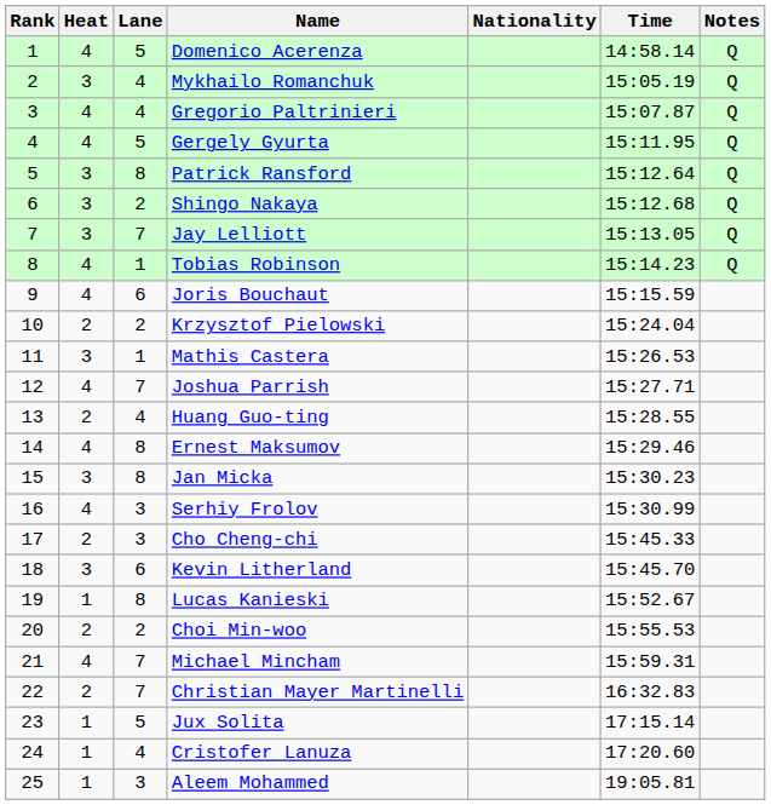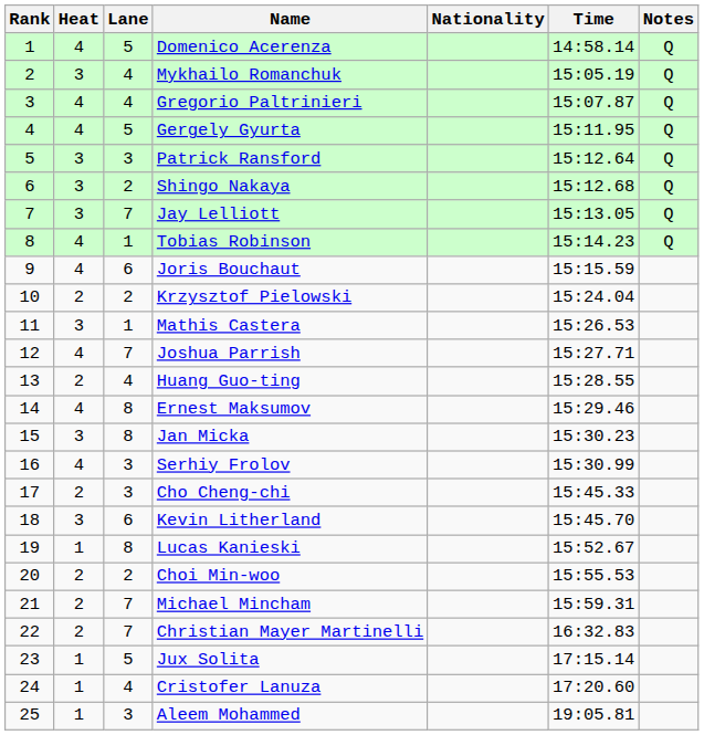Patrick Ransford | Lane: 8 -> 3
Michael Mincham | Heat: 4 -> 2
